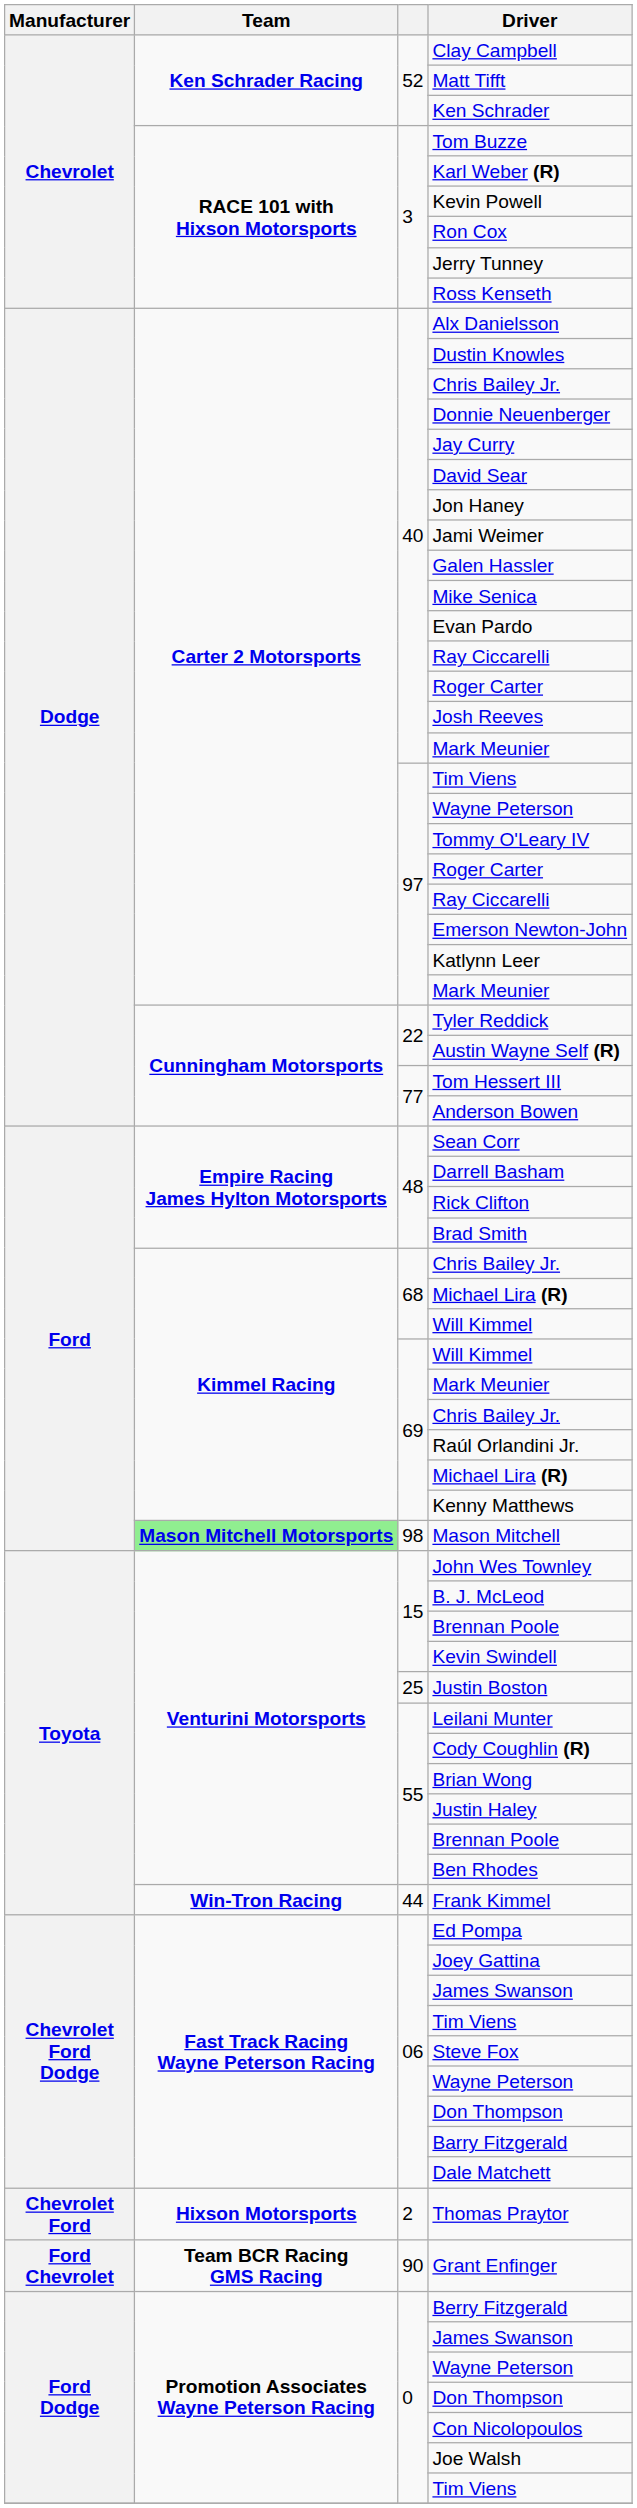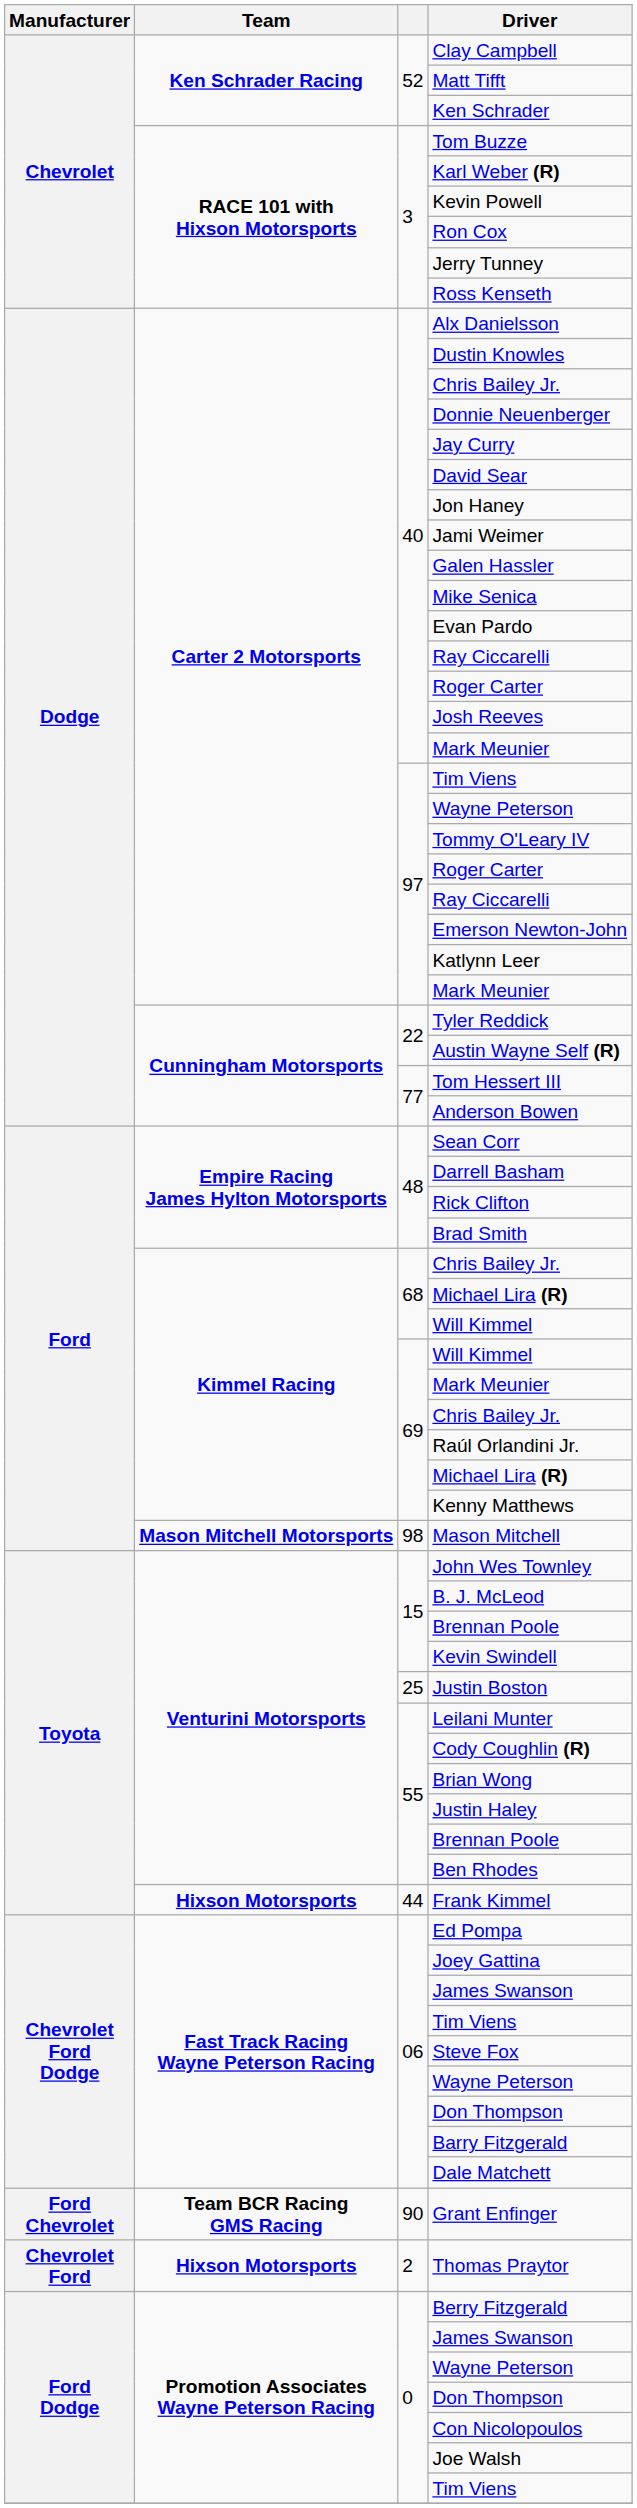Mason Mitchell | Team: lightgreen background -> no background
Frank Kimmel | Team: Win-Tron Racing -> Hixson Motorsports
rows swapped: Thomas Praytor <-> Grant Enfinger
